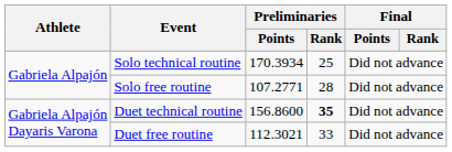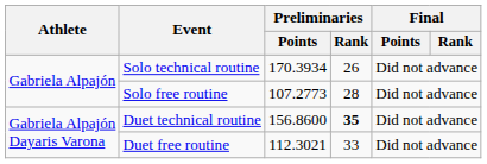Solo technical routine | Preliminaries / Rank: 25 -> 26
Solo free routine | Preliminaries / Points: 107.2771 -> 107.2773
